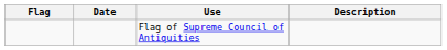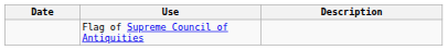- column: Flag
